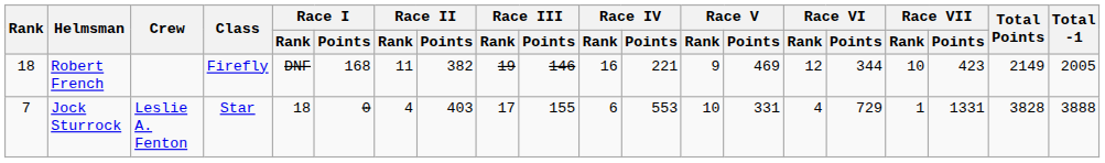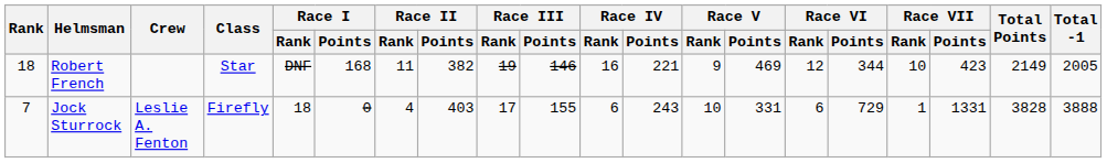Robert French | Class: Firefly -> Star
Jock Sturrock | Class: Star -> Firefly
Jock Sturrock | Race IV / Points: 553 -> 243
Jock Sturrock | Race VI / Rank: 4 -> 6
